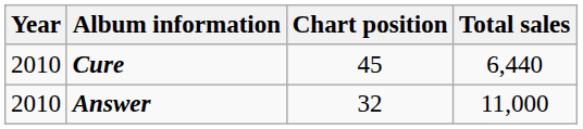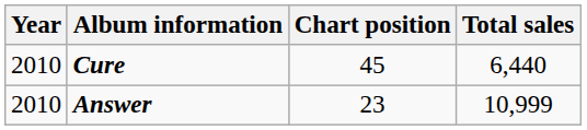Answer | Chart position: 32 -> 23
Answer | Total sales: 11,000 -> 10,999
